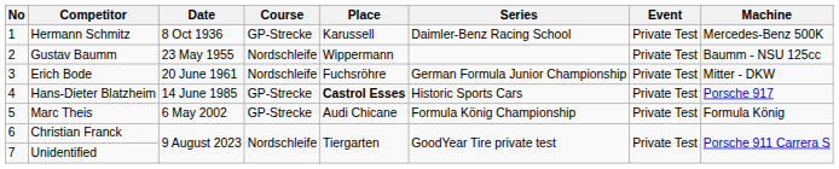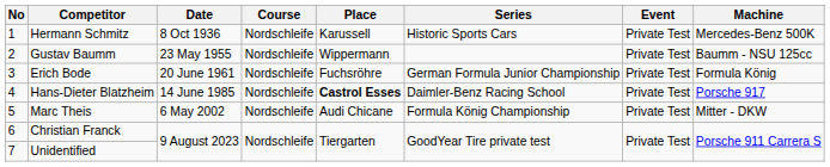Hermann Schmitz | Course: GP-Strecke -> Nordschleife
Hermann Schmitz | Series: Daimler-Benz Racing School -> Historic Sports Cars
Erich Bode | Machine: Mitter - DKW -> Formula König
Hans-Dieter Blatzheim | Course: GP-Strecke -> Nordschleife
Hans-Dieter Blatzheim | Series: Historic Sports Cars -> Daimler-Benz Racing School
Marc Theis | Course: GP-Strecke -> Nordschleife
Marc Theis | Machine: Formula König -> Mitter - DKW
